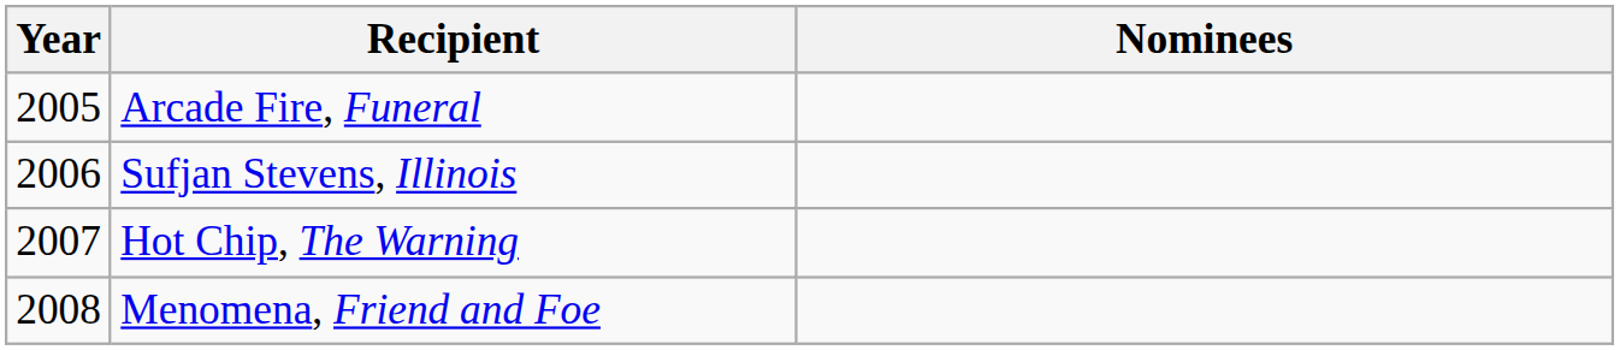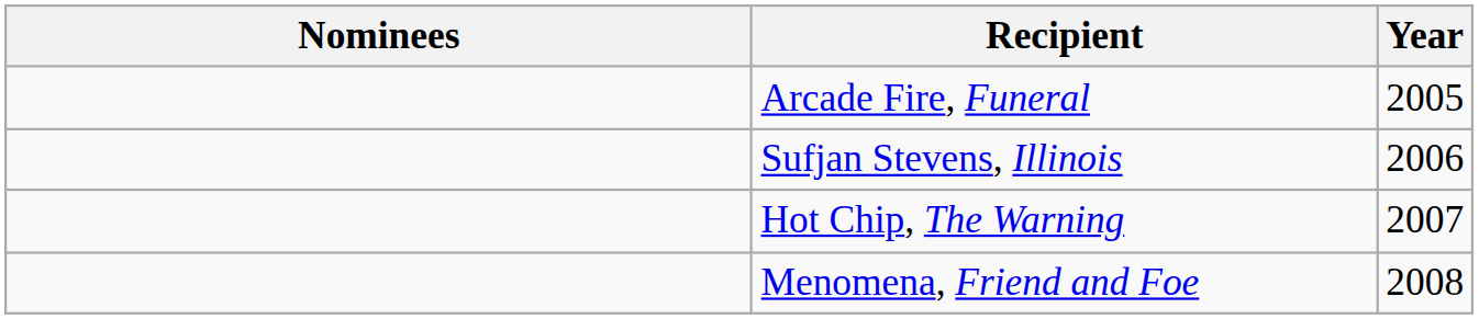columns swapped: Year <-> Nominees
